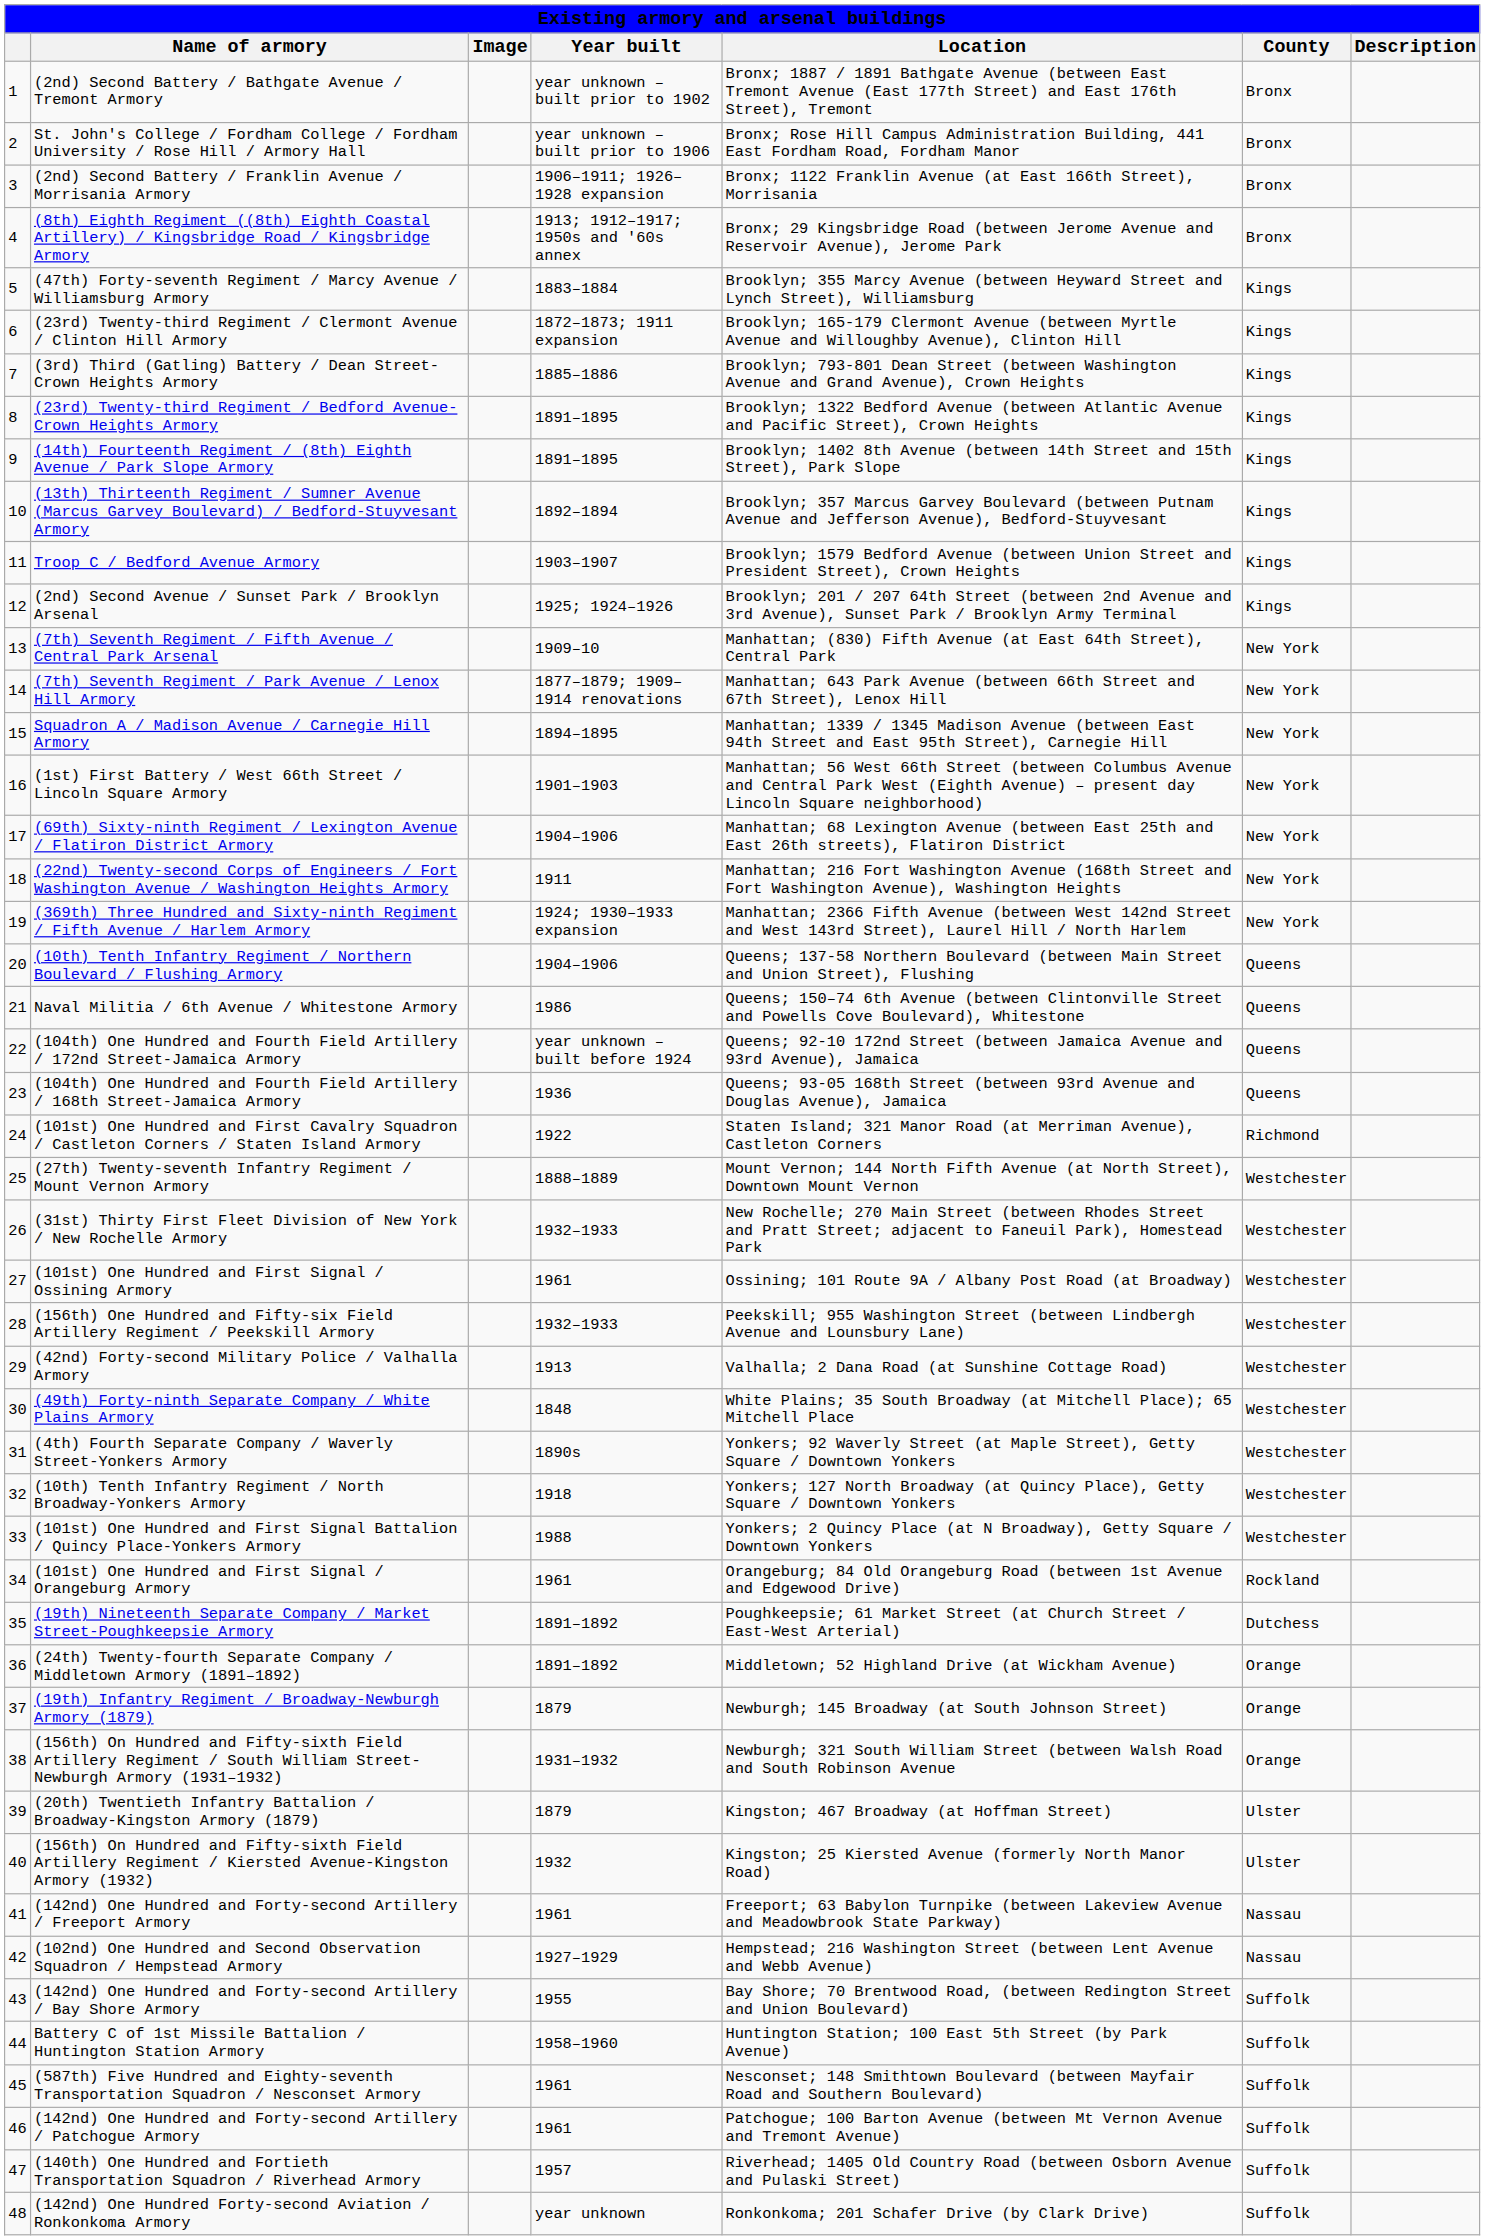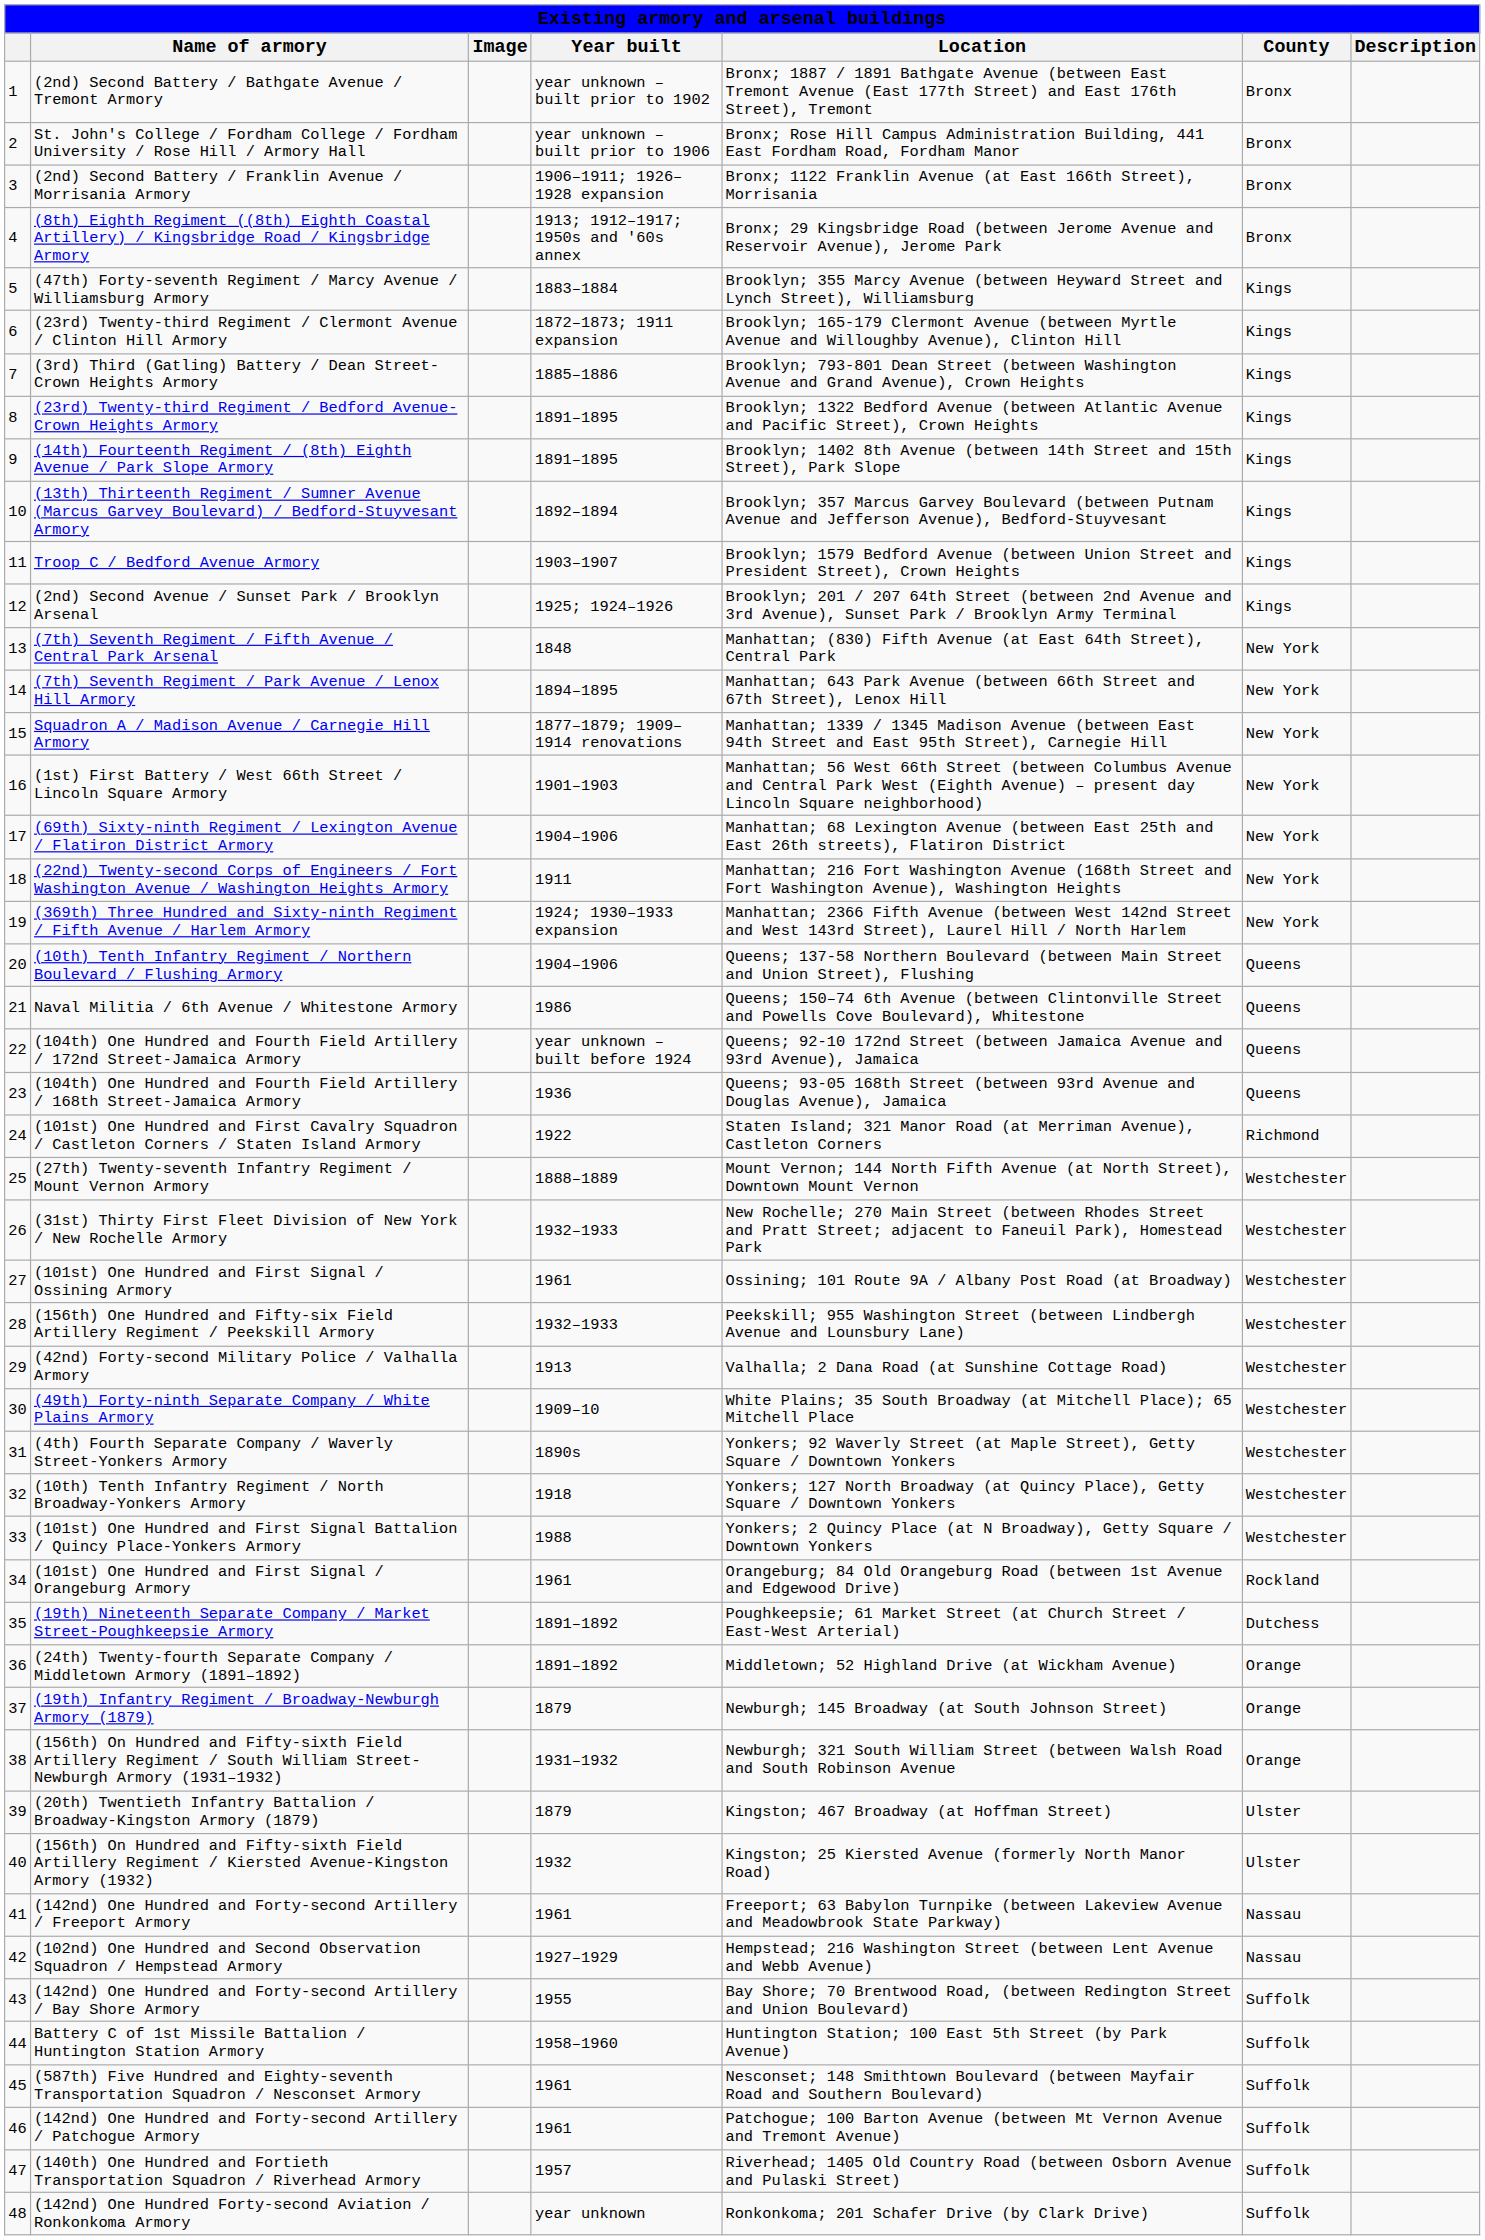(7th) Seventh Regiment / Fifth Avenue / Central Park Arsenal | Year built: 1909–10 -> 1848
(7th) Seventh Regiment / Park Avenue / Lenox Hill Armory | Year built: 1877–1879; 1909–1914 renovations -> 1894–1895
Squadron A / Madison Avenue / Carnegie Hill Armory | Year built: 1894–1895 -> 1877–1879; 1909–1914 renovations
(49th) Forty-ninth Separate Company / White Plains Armory | Year built: 1848 -> 1909–10
